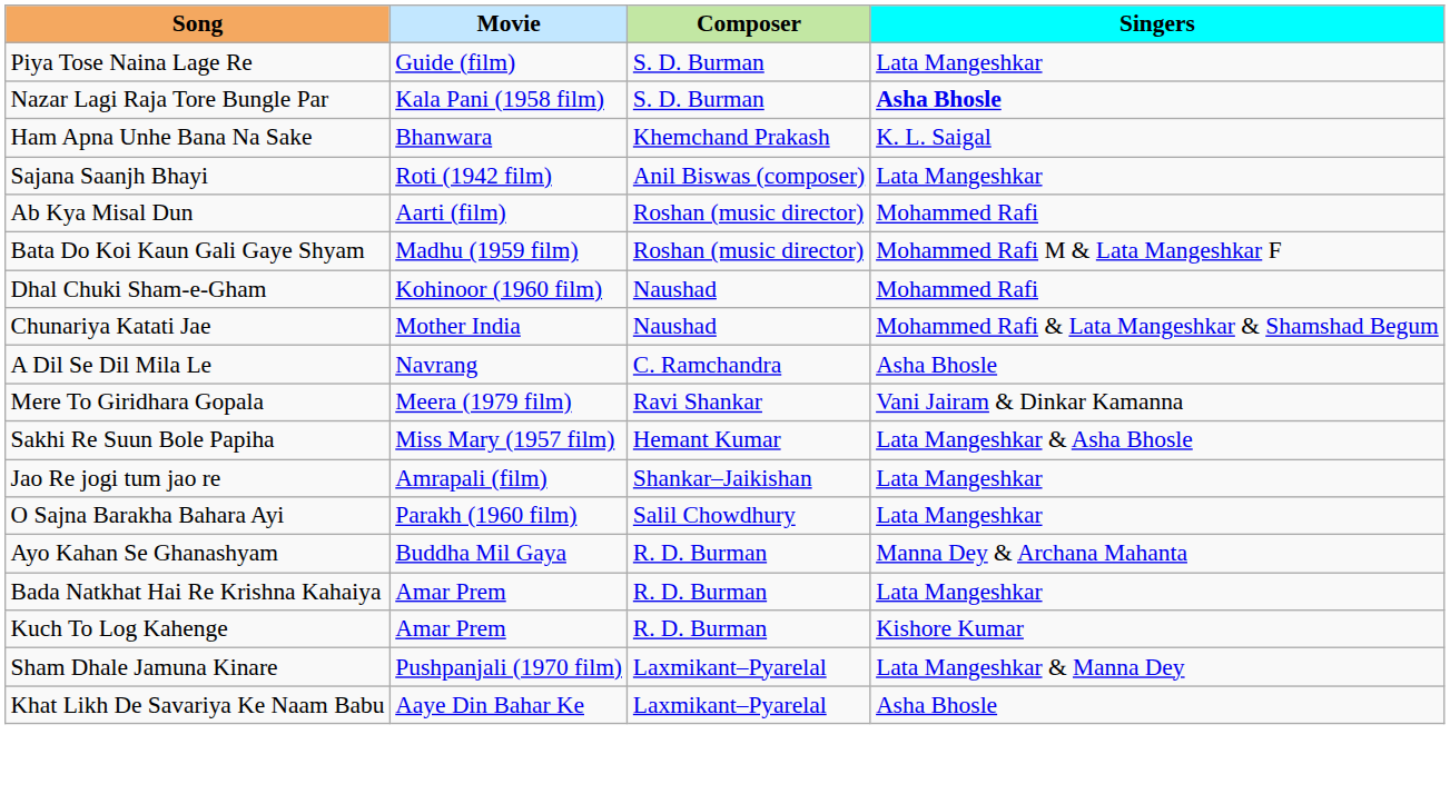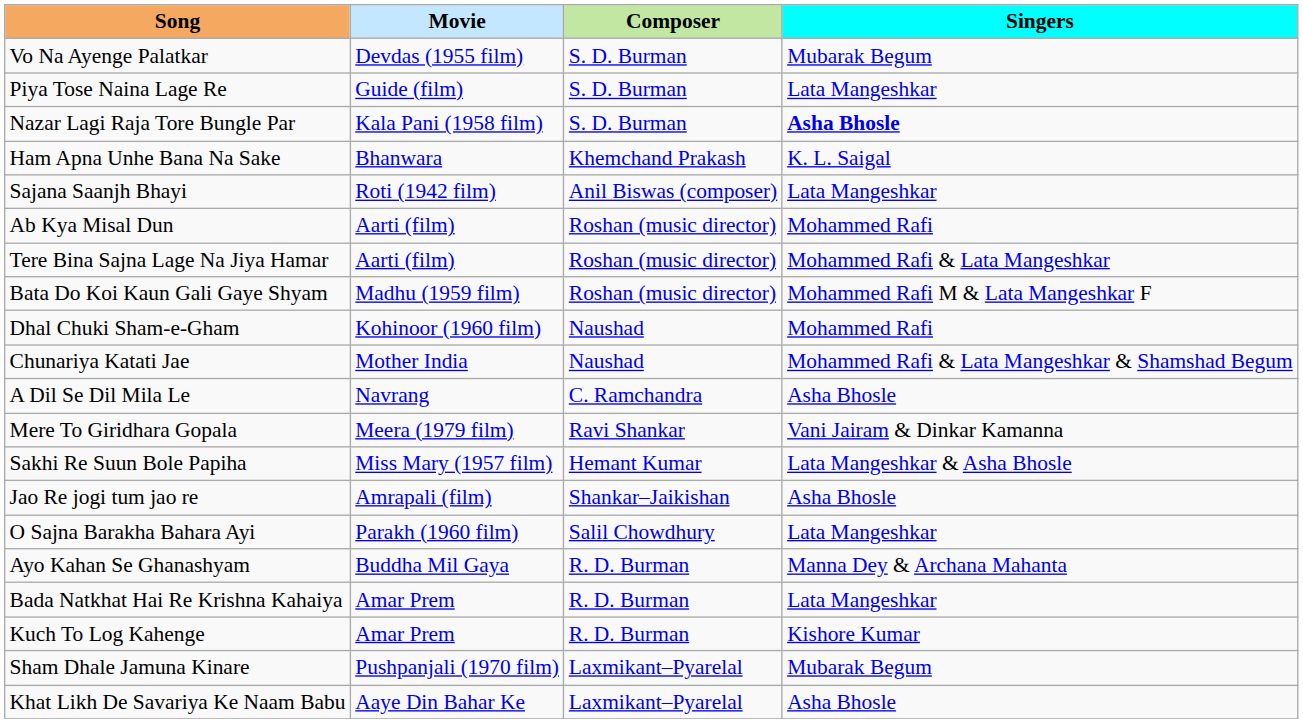+ row: Vo Na Ayenge Palatkar | Devdas (1955 film) | S. D. Burman | Mubarak Begum
+ row: Tere Bina Sajna Lage Na Jiya Hamar | Aarti (film) | Roshan (music director) | Mohammed Rafi & Lata Mangeshkar
Jao Re jogi tum jao re | Singers: Lata Mangeshkar -> Asha Bhosle
Sham Dhale Jamuna Kinare | Singers: Lata Mangeshkar & Manna Dey -> Mubarak Begum
